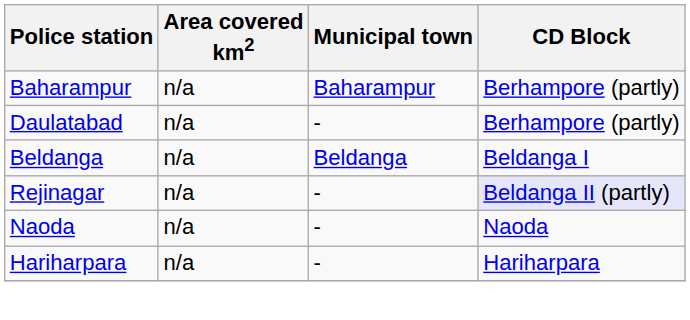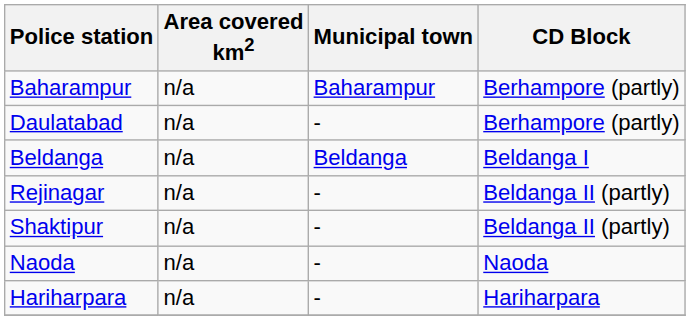Rejinagar | CD Block: lavender background -> no background
+ row: Shaktipur | n/a | - | Beldanga II (partly)
